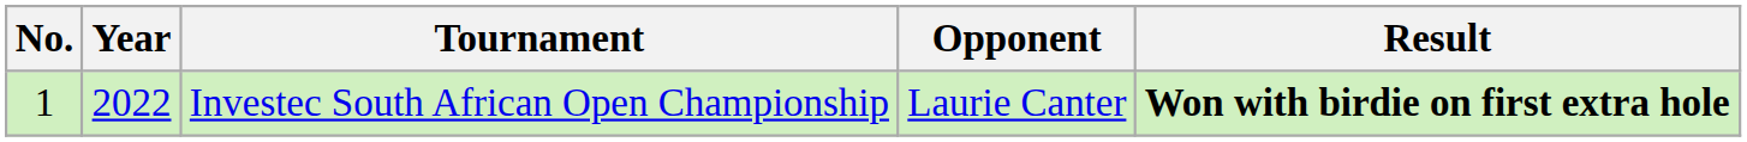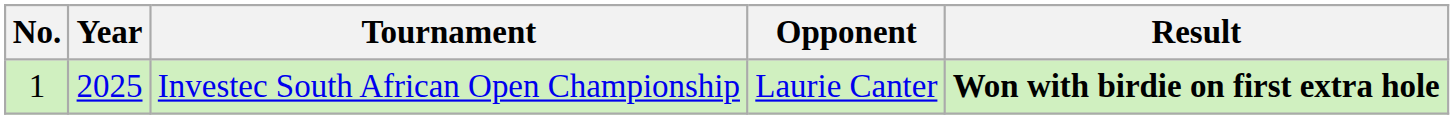Investec South African Open Championship | Year: 2022 -> 2025
